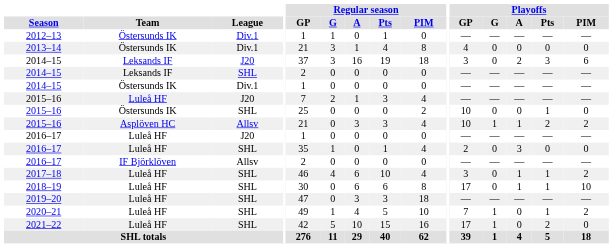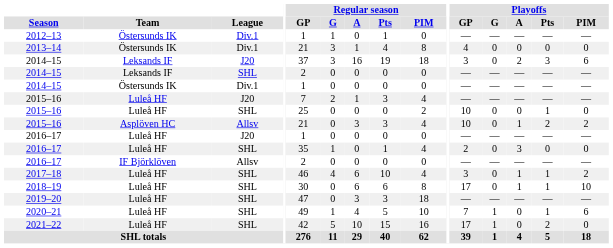2015–16 / SHL | Team: Östersunds IK -> Luleå HF
2015–16 / Allsv | Playoffs / G: 1 -> 0
2020–21 | Playoffs / PIM: 2 -> 6
